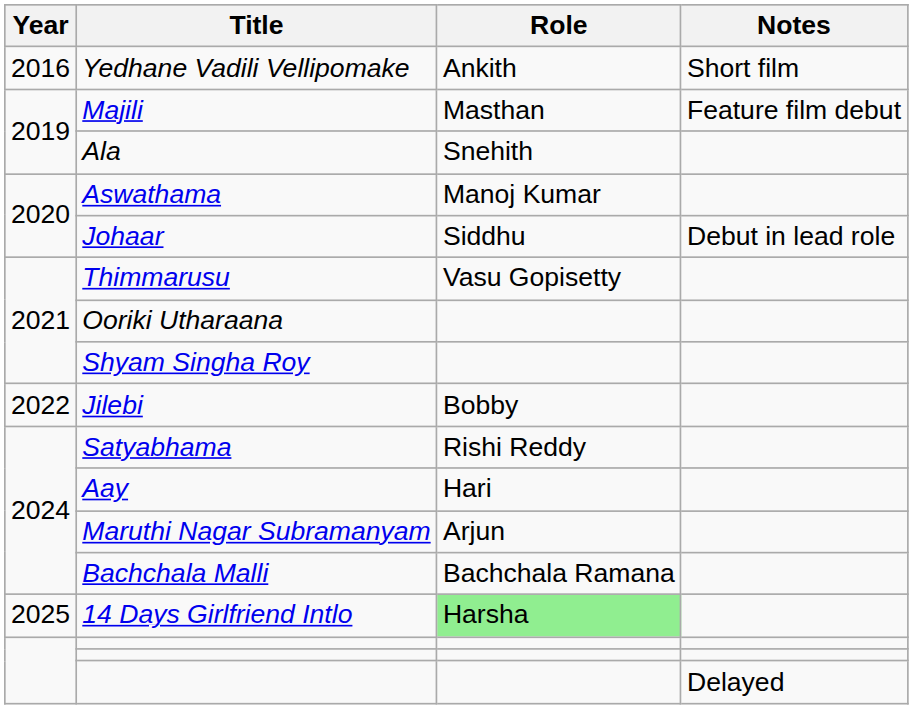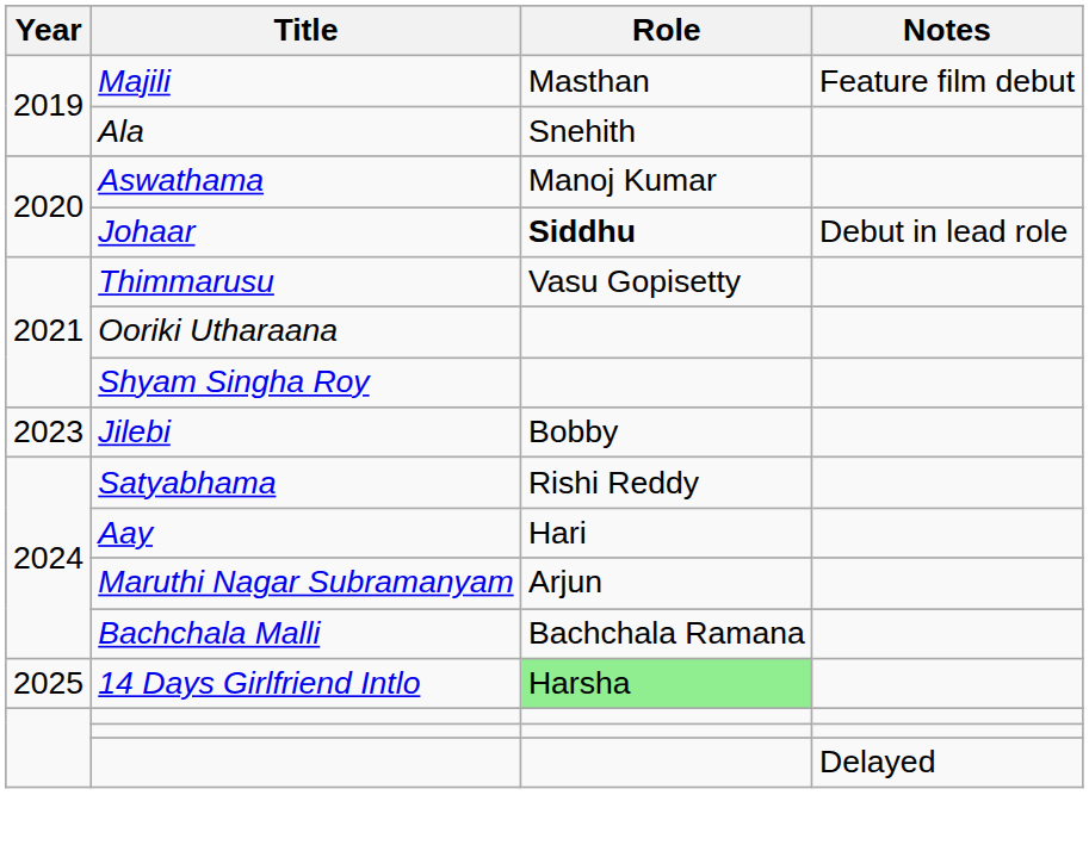- row: 2016 | Yedhane Vadili Vellipomake | Ankith | Short film
Johaar | Role: normal -> bold
Jilebi | Year: 2022 -> 2023
